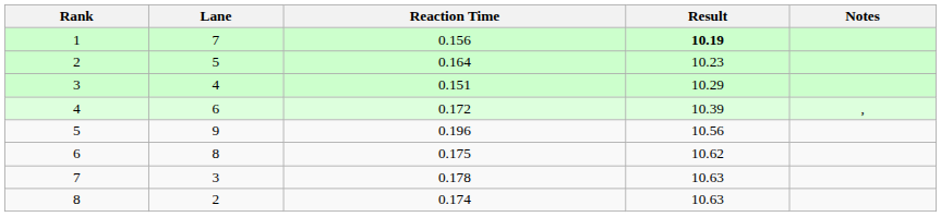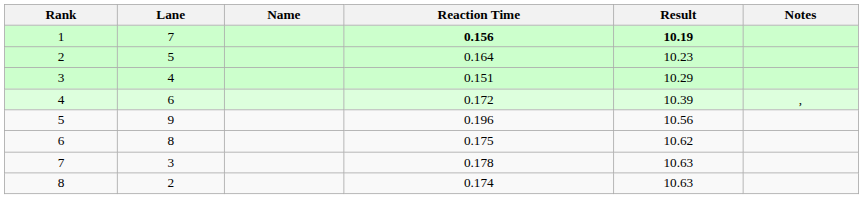+ column: Name
1 | Reaction Time: normal -> bold
